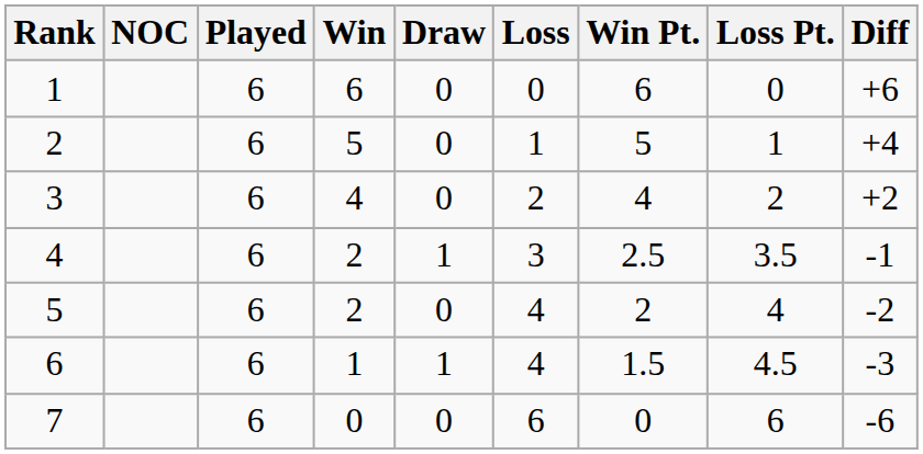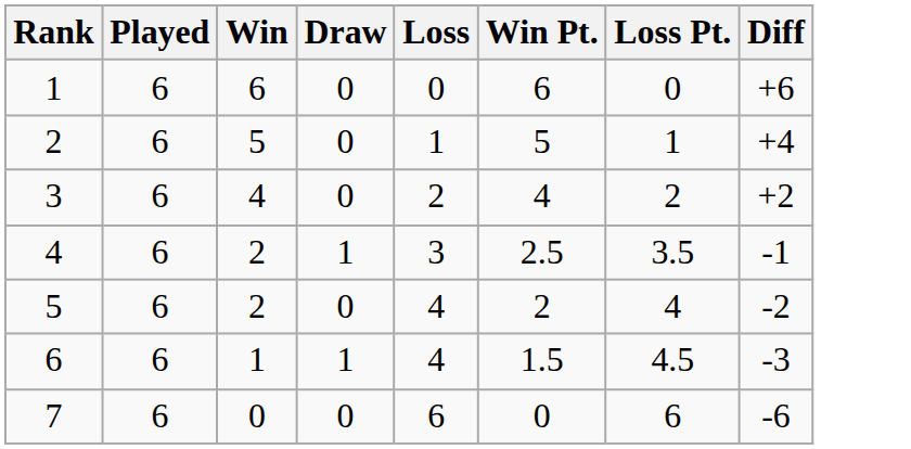- column: NOC
